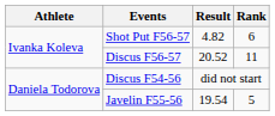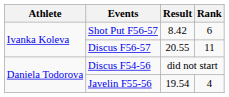Shot Put F56-57 | Result: 4.82 -> 8.42
Discus F56-57 | Result: 20.52 -> 20.55
Javelin F55-56 | Rank: 5 -> 4
